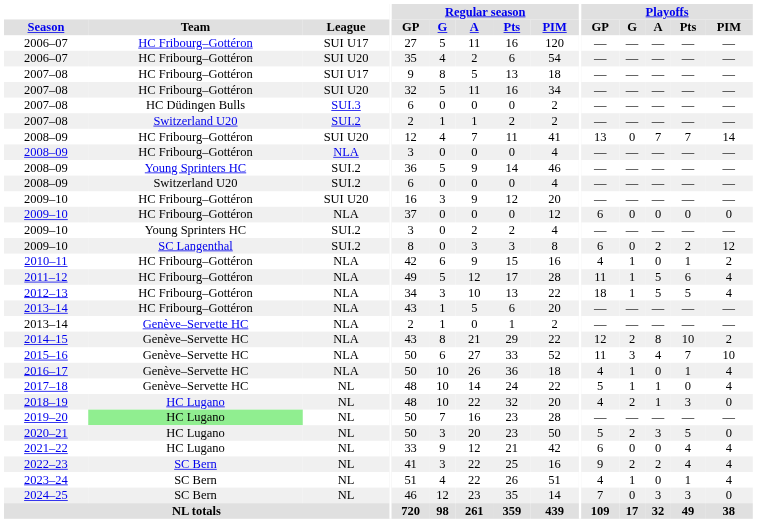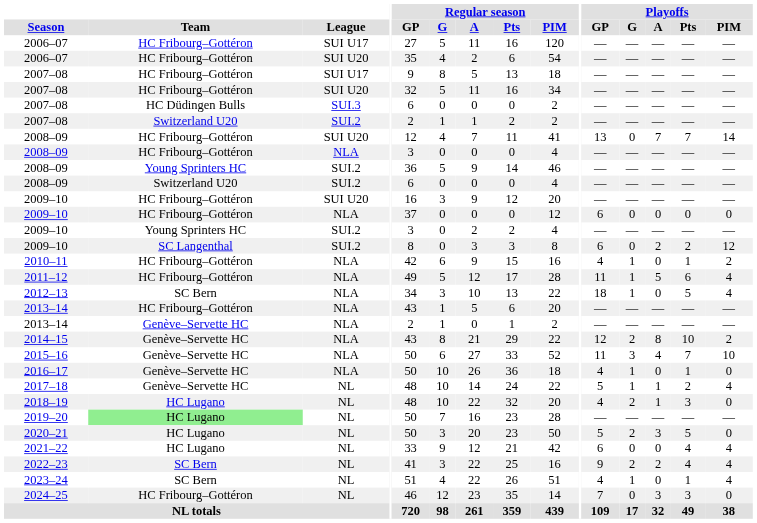2012–13 | Team: HC Fribourg–Gottéron -> SC Bern
2012–13 | Playoffs / A: 5 -> 0
2016–17 | Playoffs / PIM: 4 -> 0
2017–18 | Playoffs / Pts: 0 -> 2
2024–25 | Team: SC Bern -> HC Fribourg–Gottéron
